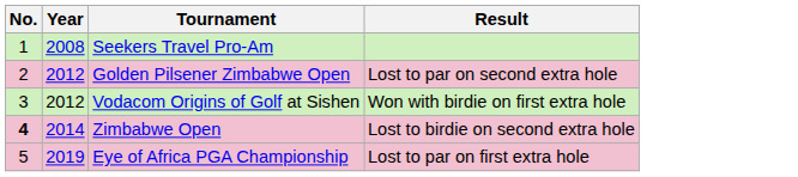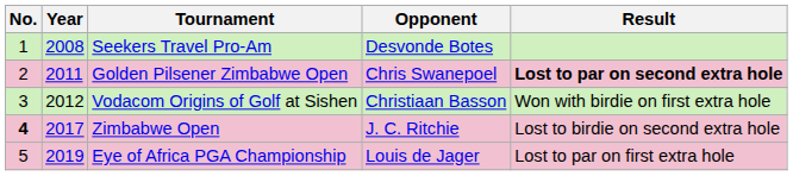+ column: Opponent | Desvonde Botes | Chris Swanepoel | Christiaan Basson | J. C. Ritchie | Louis de Jager
Golden Pilsener Zimbabwe Open | Year: 2012 -> 2011
Golden Pilsener Zimbabwe Open | Result: normal -> bold
Zimbabwe Open | Year: 2014 -> 2017
